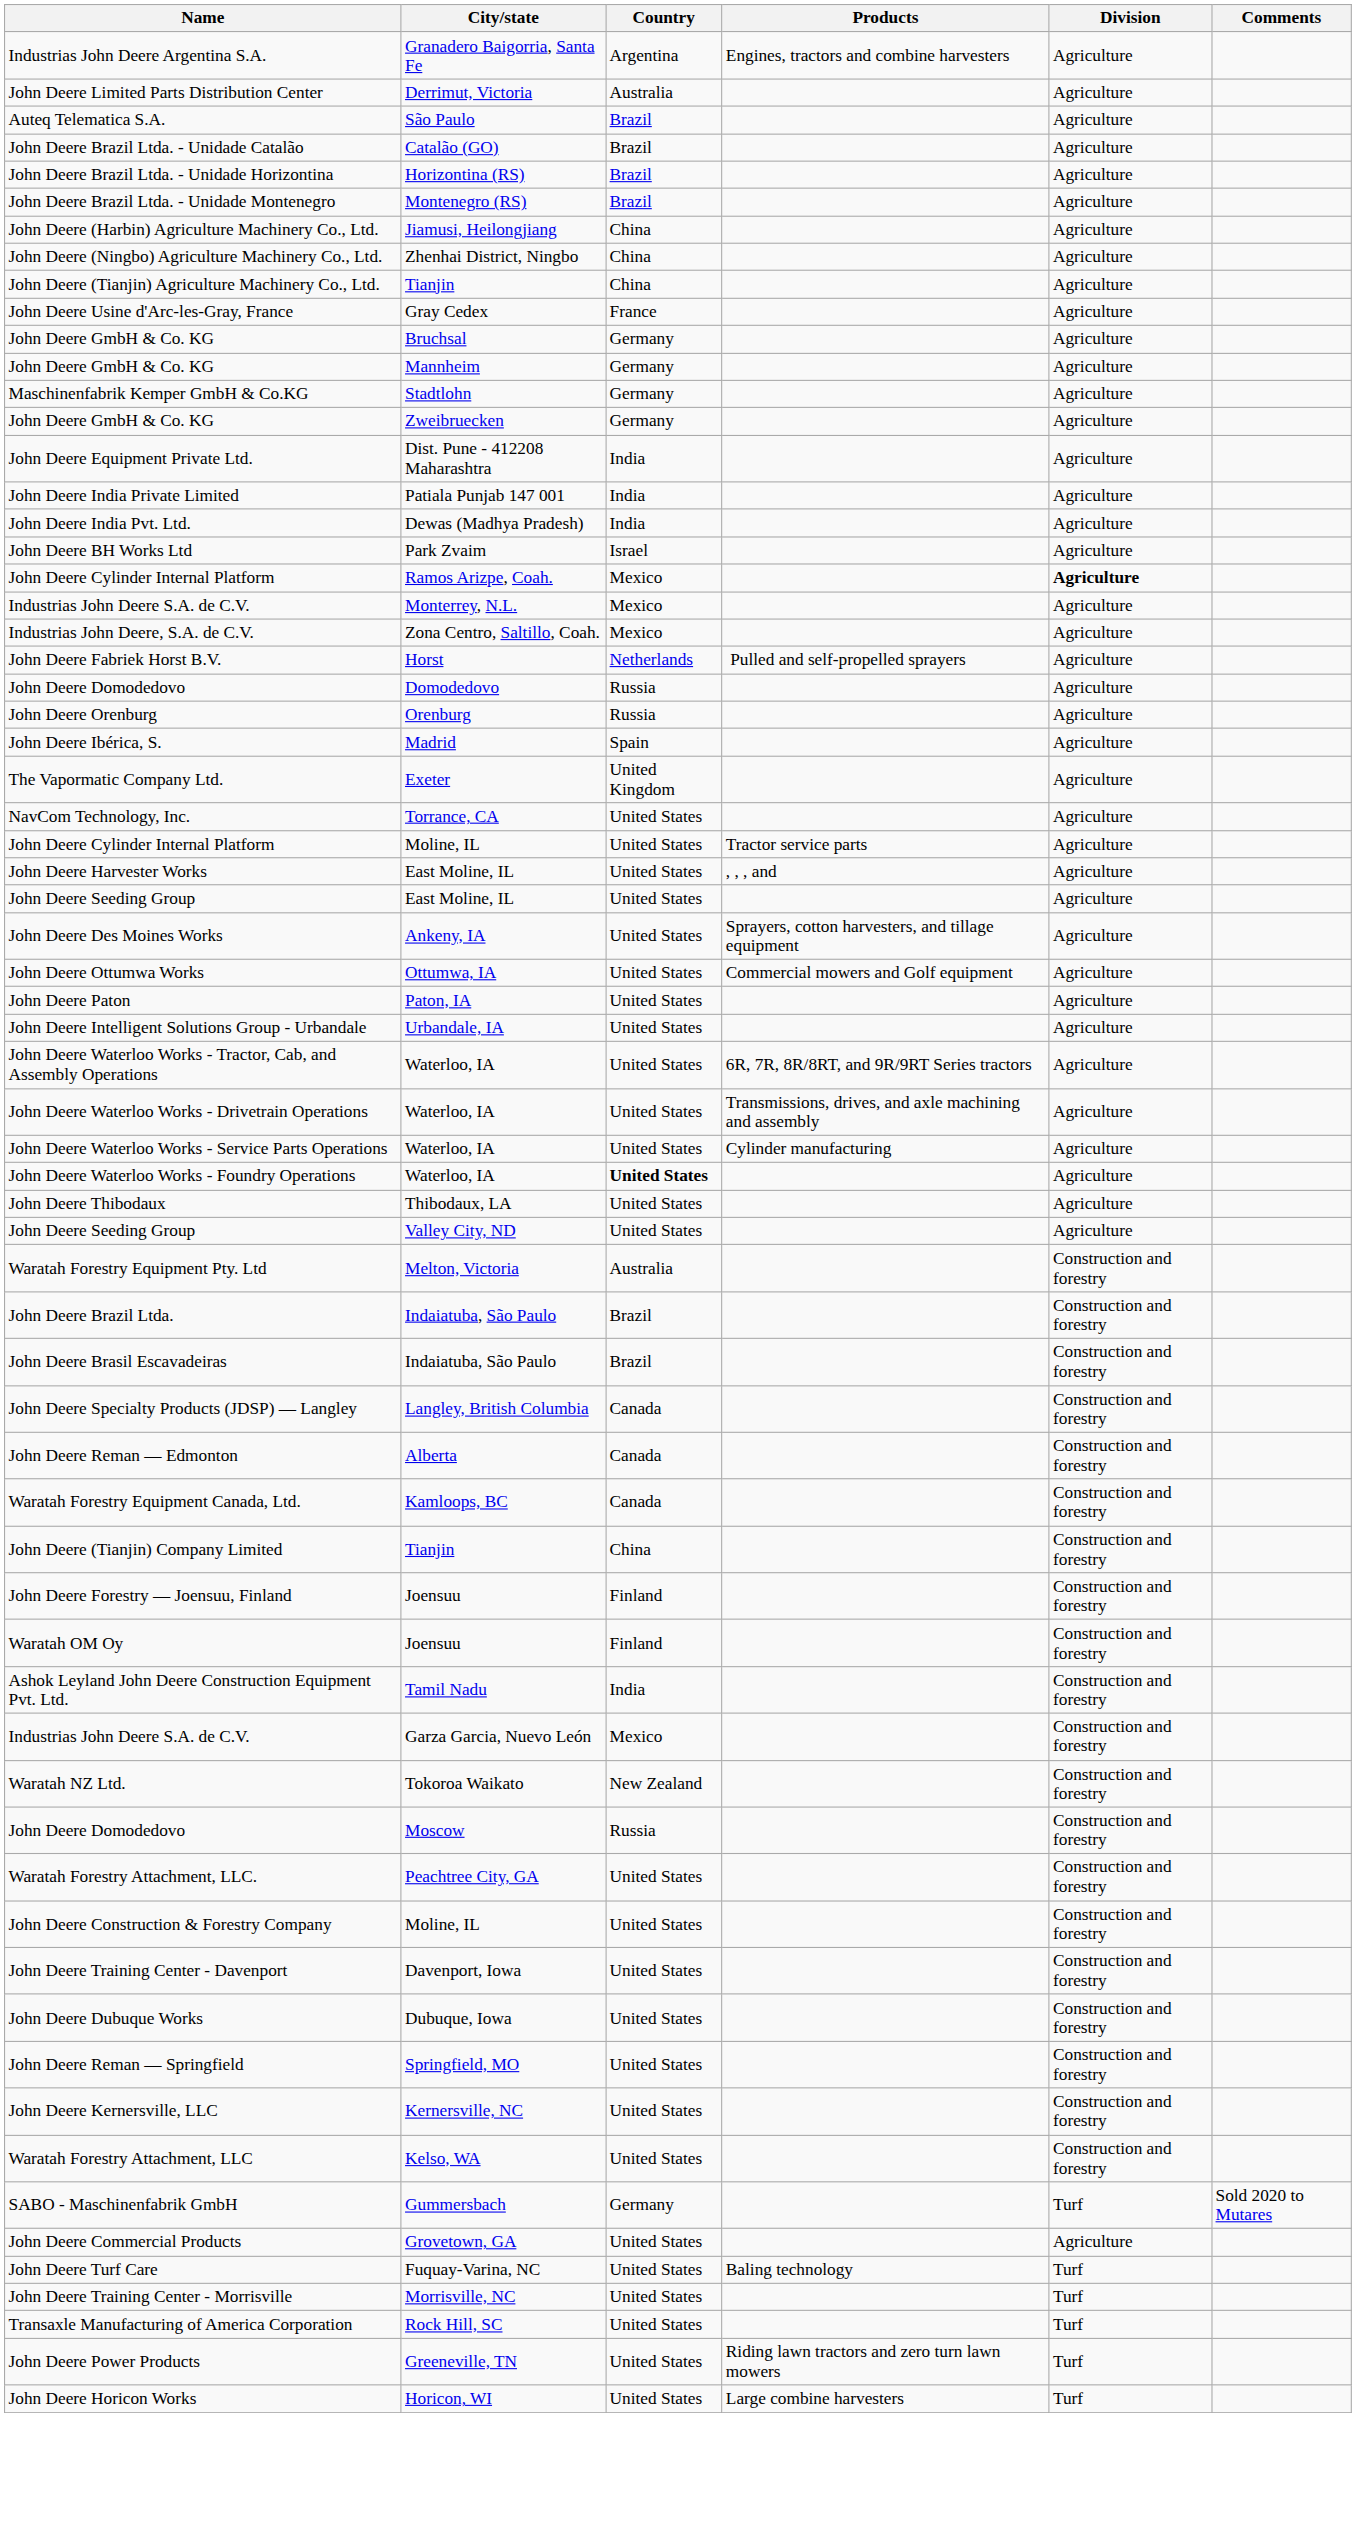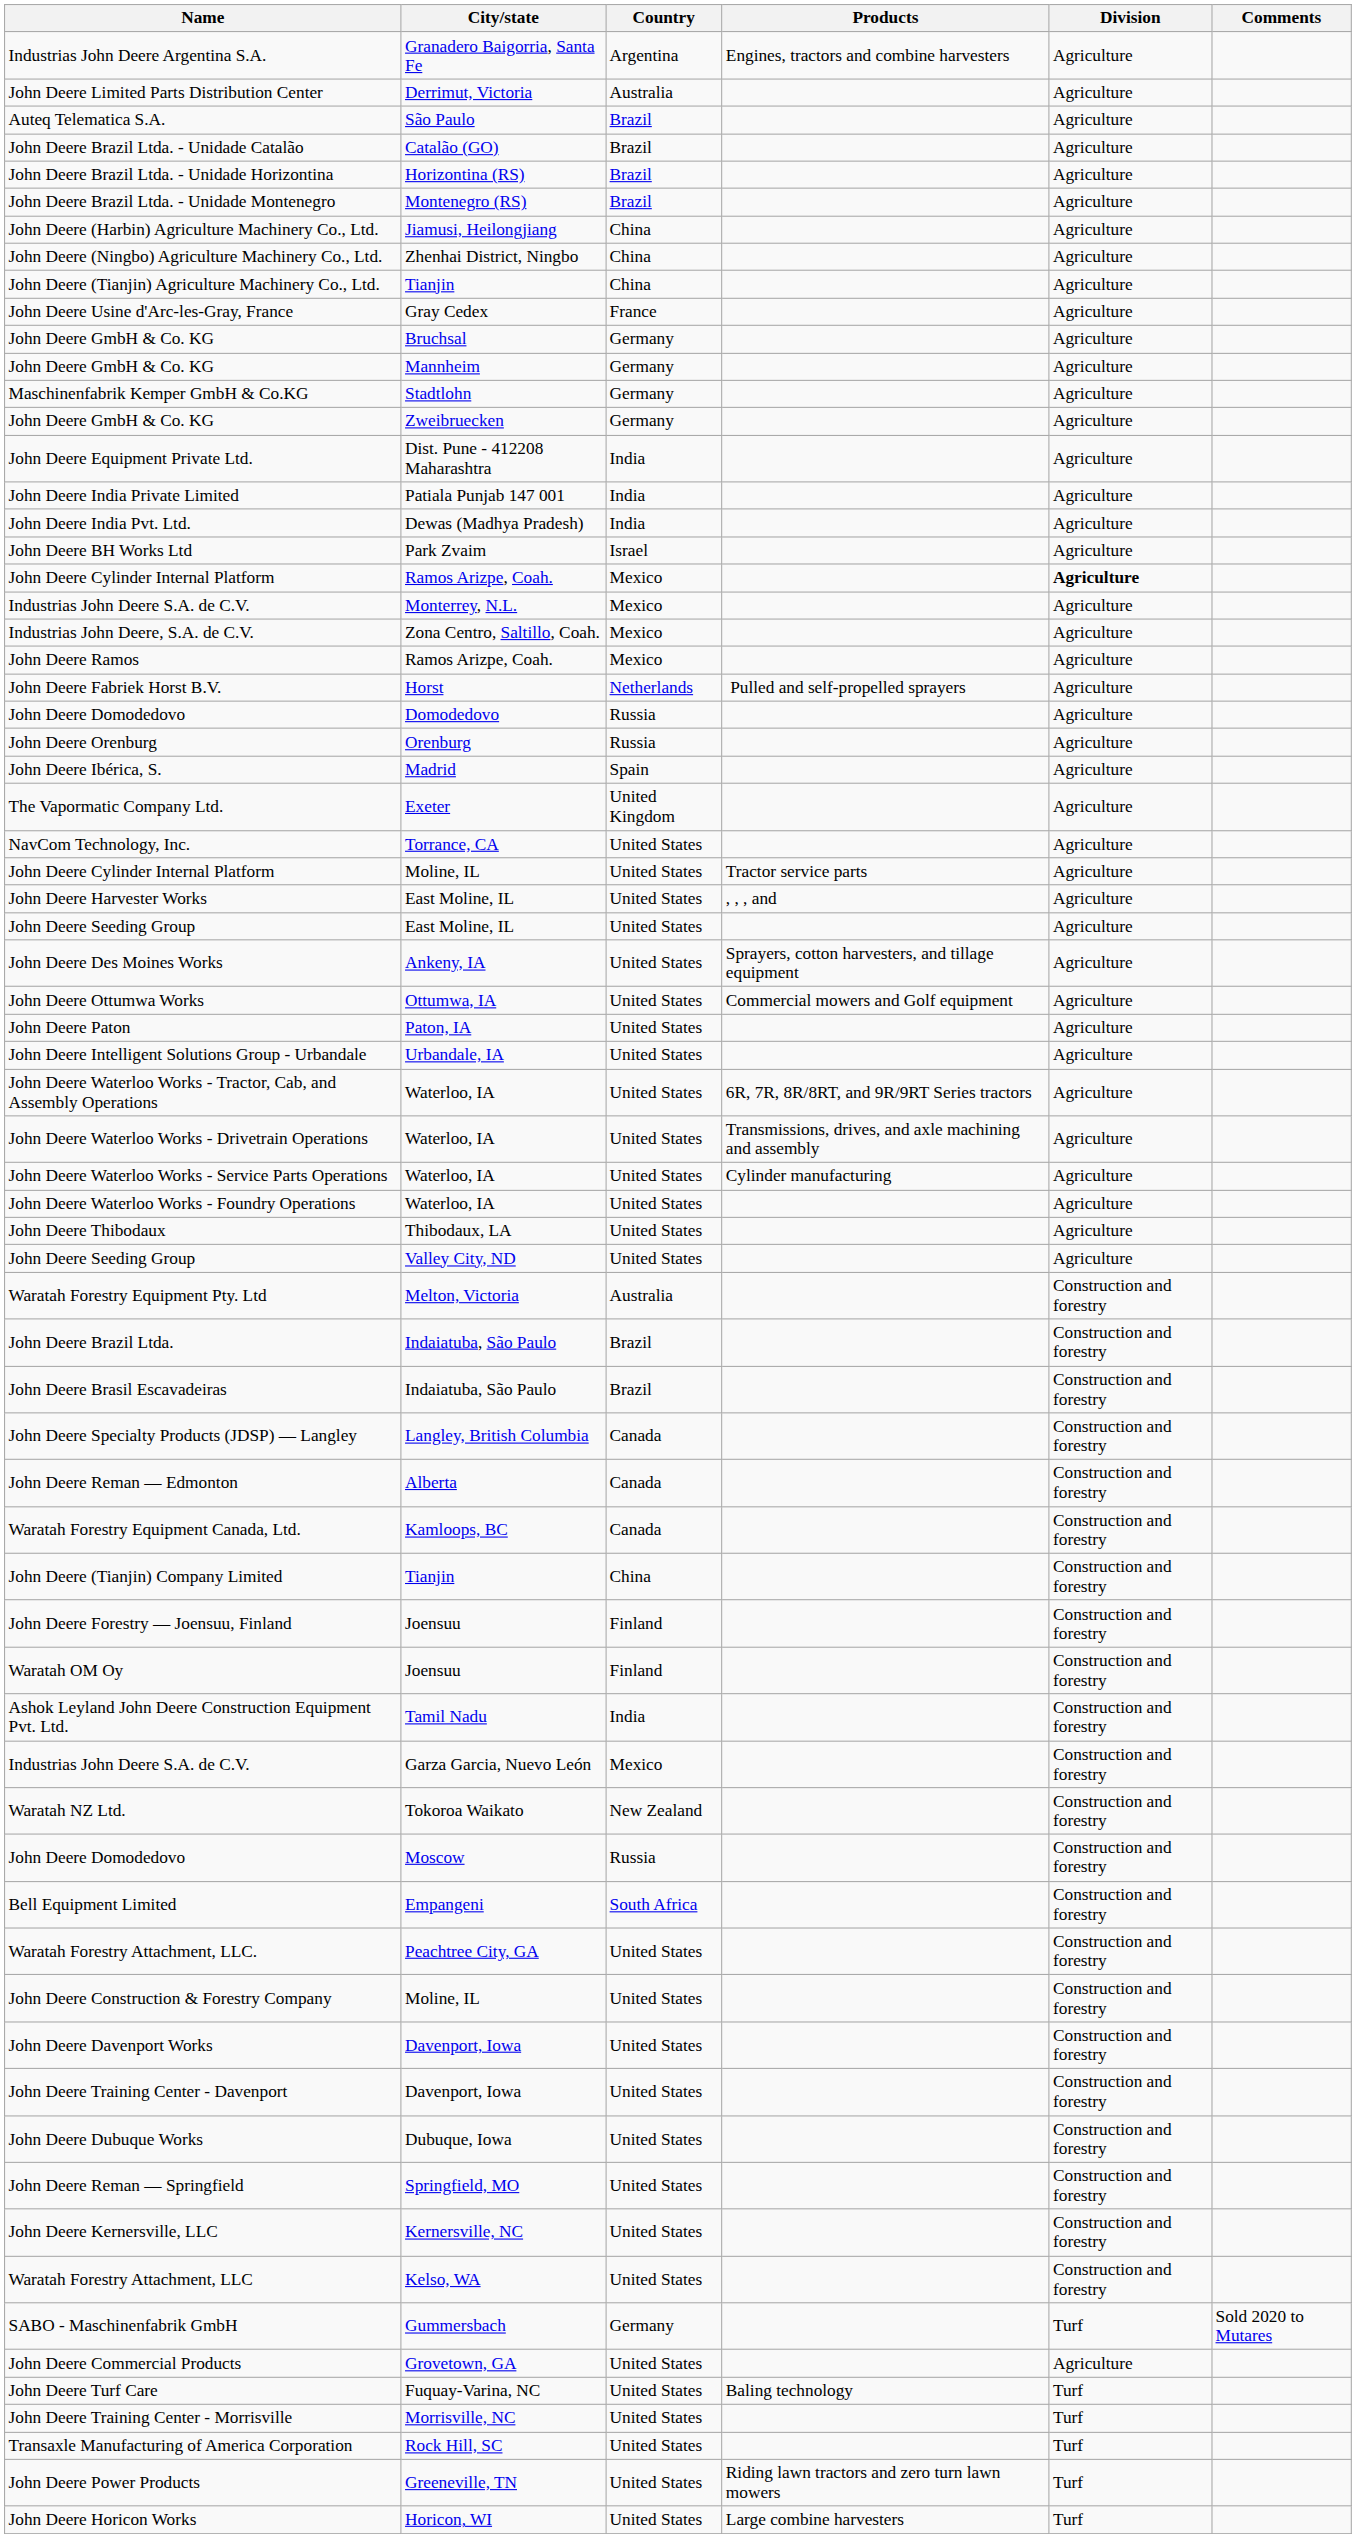+ row: John Deere Ramos | Ramos Arizpe, Coah. | Mexico | Agriculture
John Deere Waterloo Works - Foundry Operations | Country: bold -> normal
+ row: Bell Equipment Limited | Empangeni | South Africa | Construction and forestry
+ row: John Deere Davenport Works | Davenport, Iowa | United States | Construction and forestry
